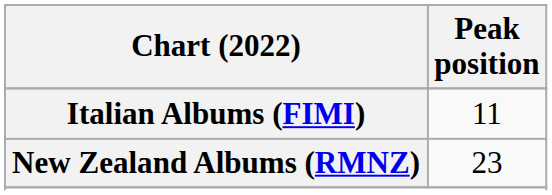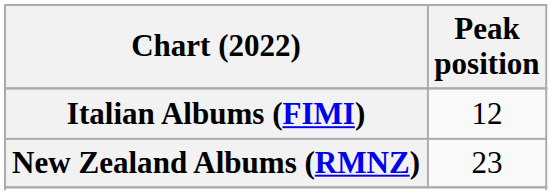Italian Albums (FIMI) | Peak position: 11 -> 12
